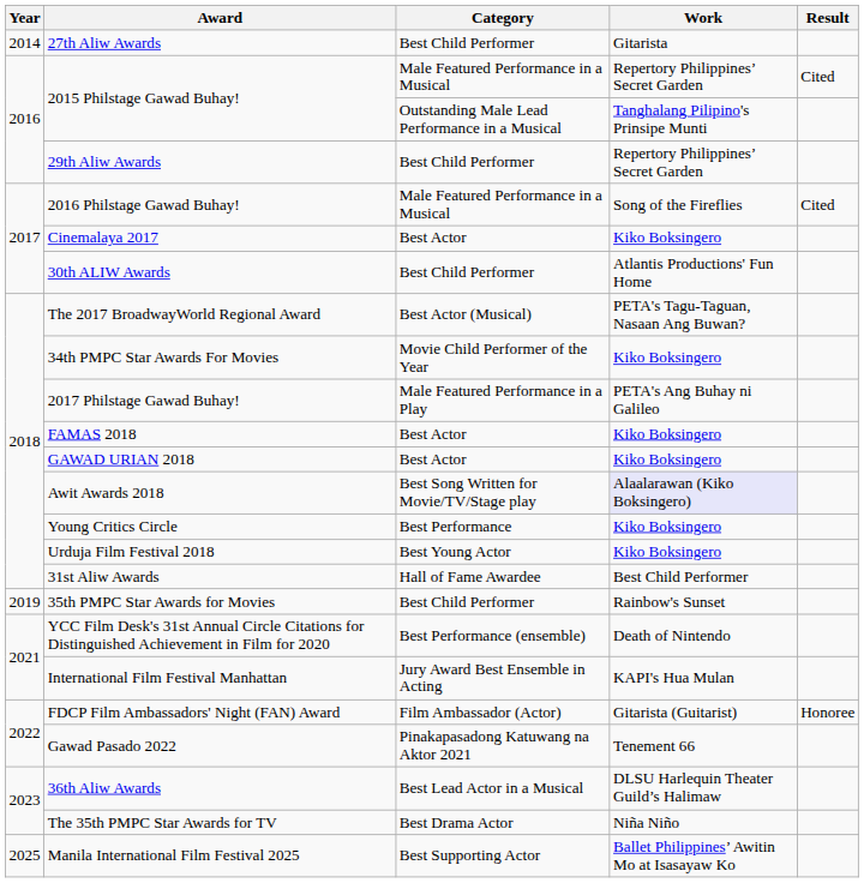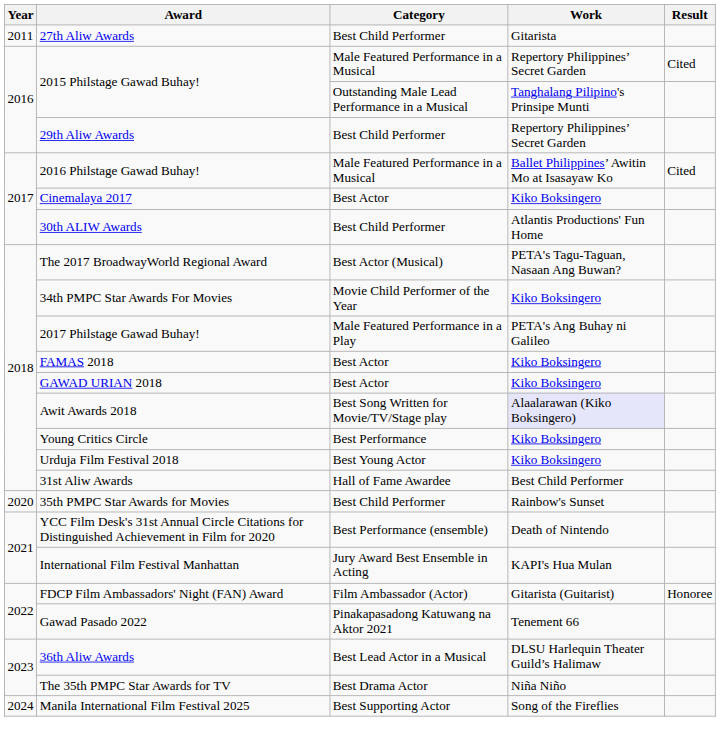27th Aliw Awards | Year: 2014 -> 2011
2016 Philstage Gawad Buhay! | Work: Song of the Fireflies -> Ballet Philippines’ Awitin Mo at Isasayaw Ko
35th PMPC Star Awards for Movies | Year: 2019 -> 2020
Manila International Film Festival 2025 | Year: 2025 -> 2024
Manila International Film Festival 2025 | Work: Ballet Philippines’ Awitin Mo at Isasayaw Ko -> Song of the Fireflies
